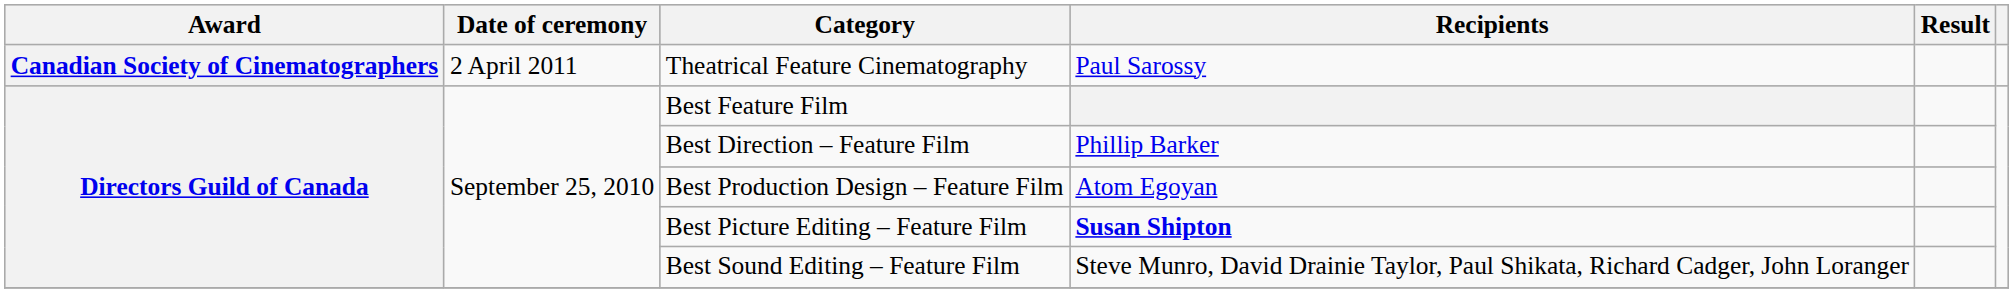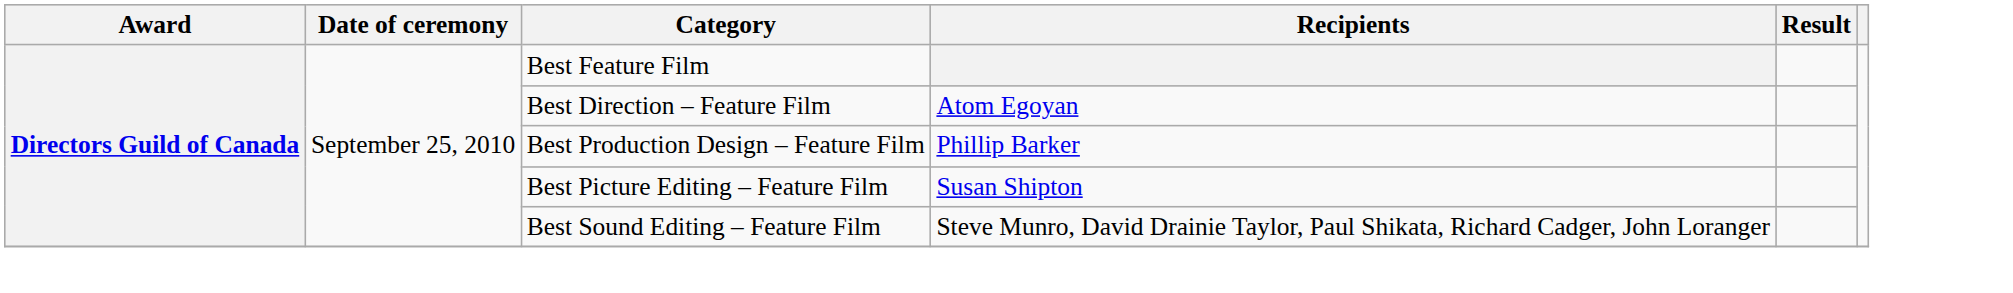- row: Canadian Society of Cinematographers | 2 April 2011 | Theatrical Feature Cinematography | Paul Sarossy
Best Direction – Feature Film | Recipients: Phillip Barker -> Atom Egoyan
Best Production Design – Feature Film | Recipients: Atom Egoyan -> Phillip Barker
Best Picture Editing – Feature Film | Recipients: bold -> normal
